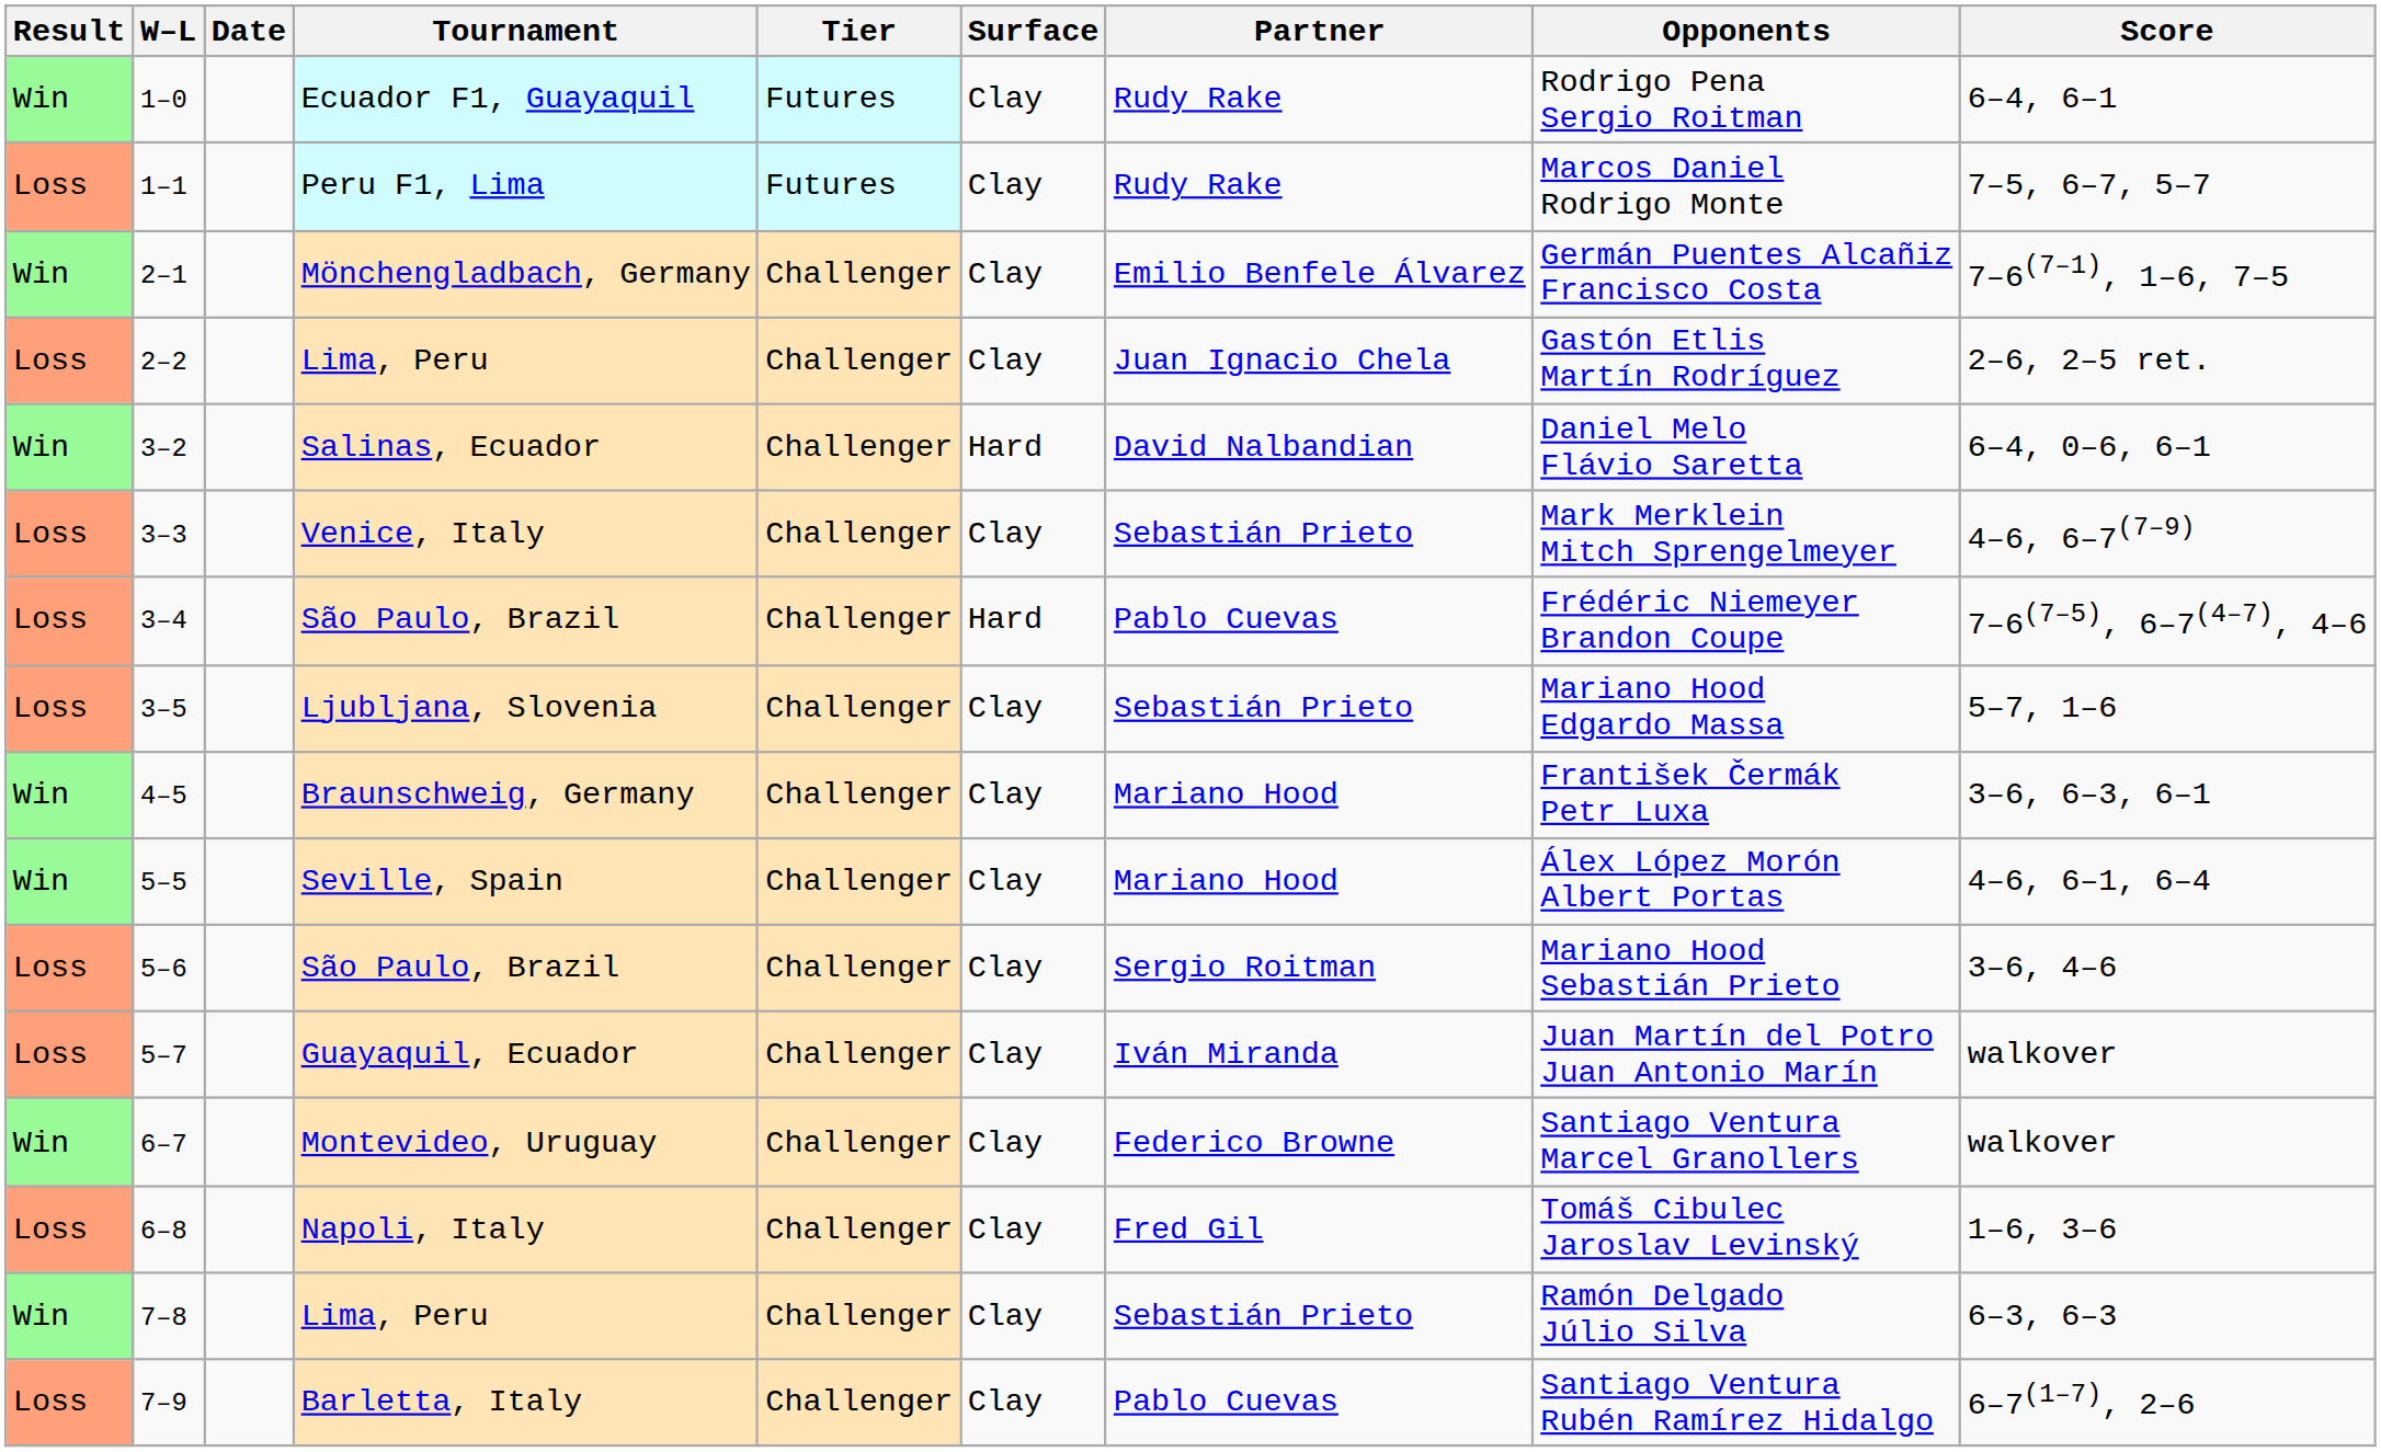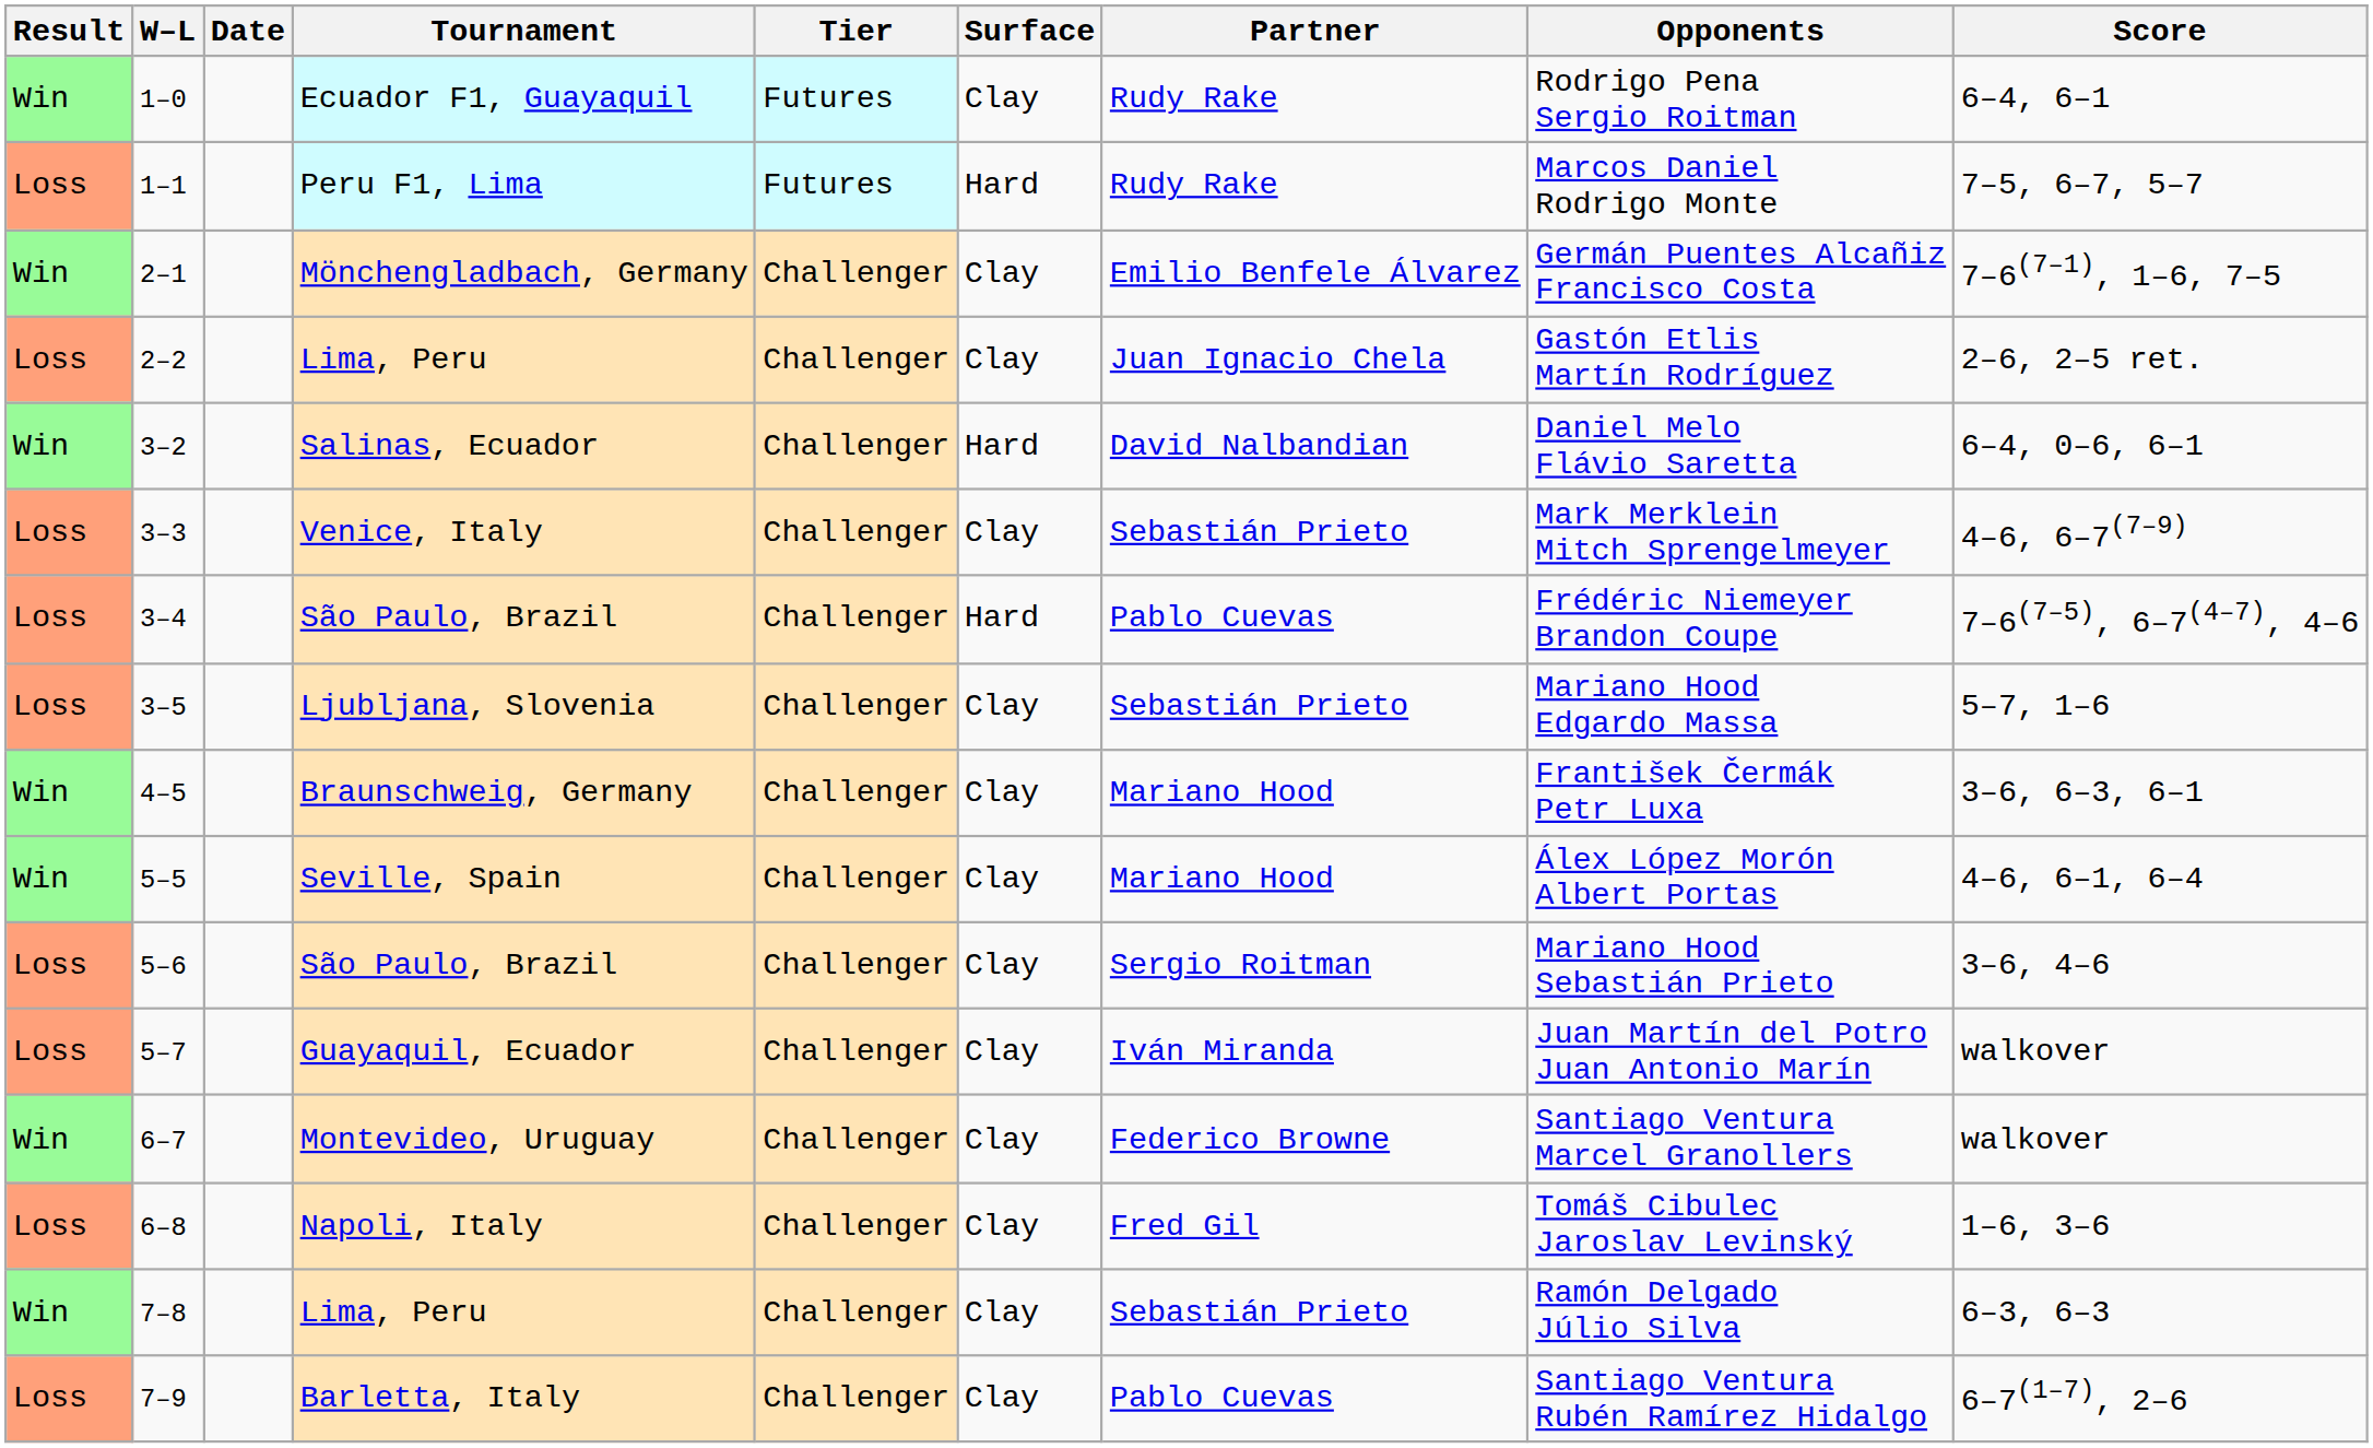1–1 | Surface: Clay -> Hard
